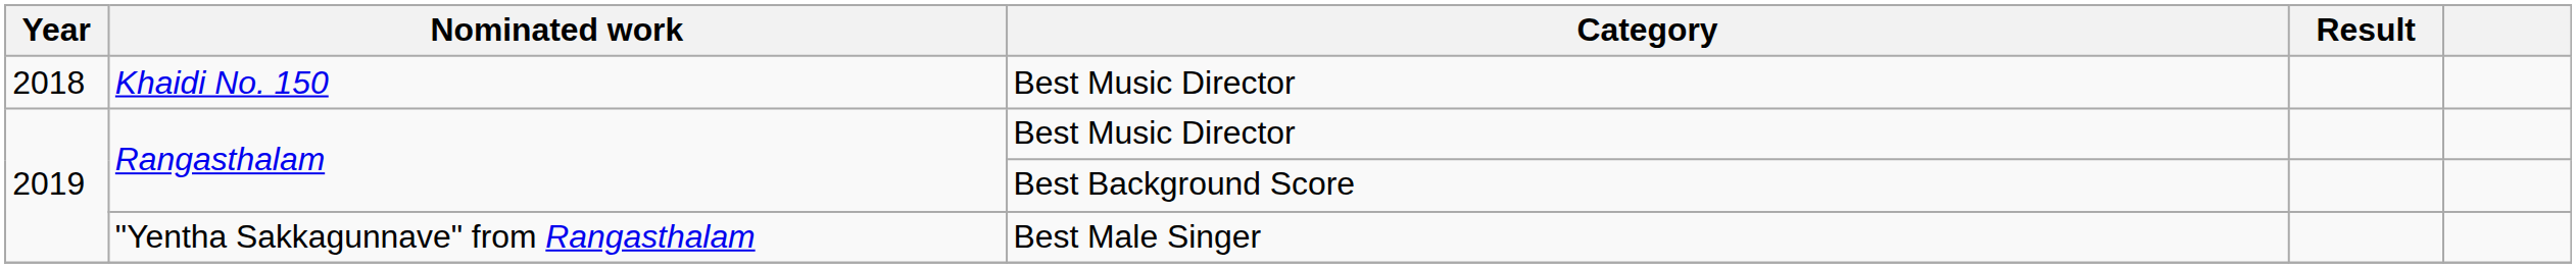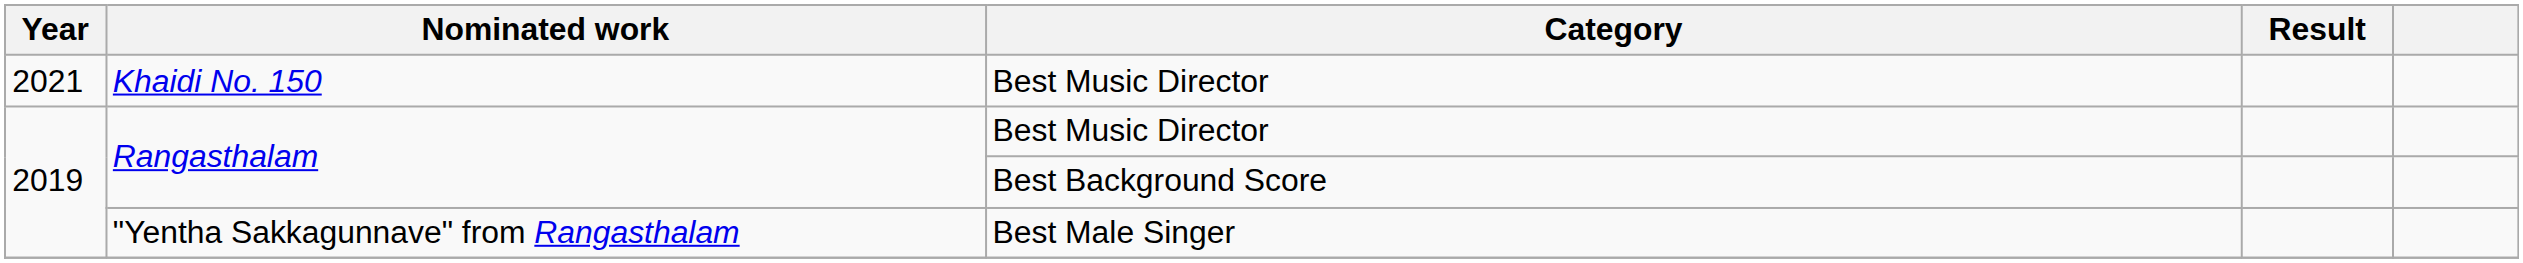Khaidi No. 150 | Year: 2018 -> 2021
